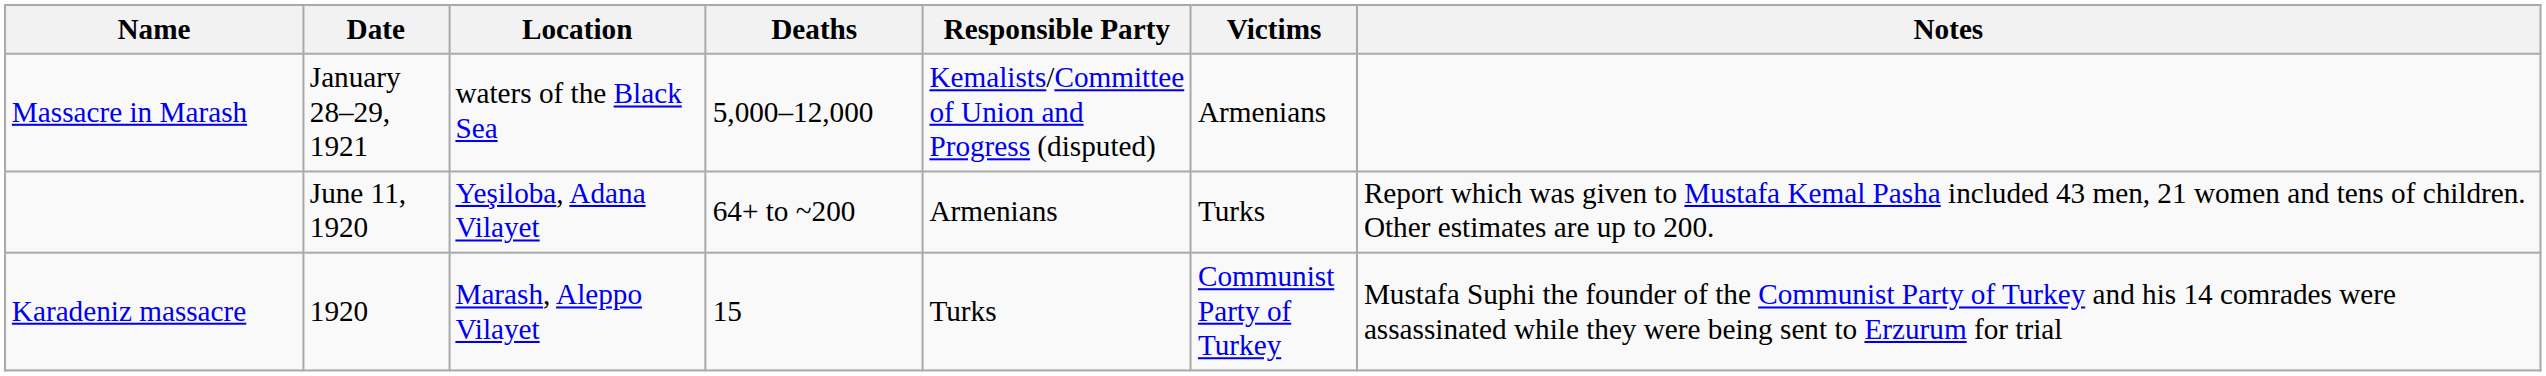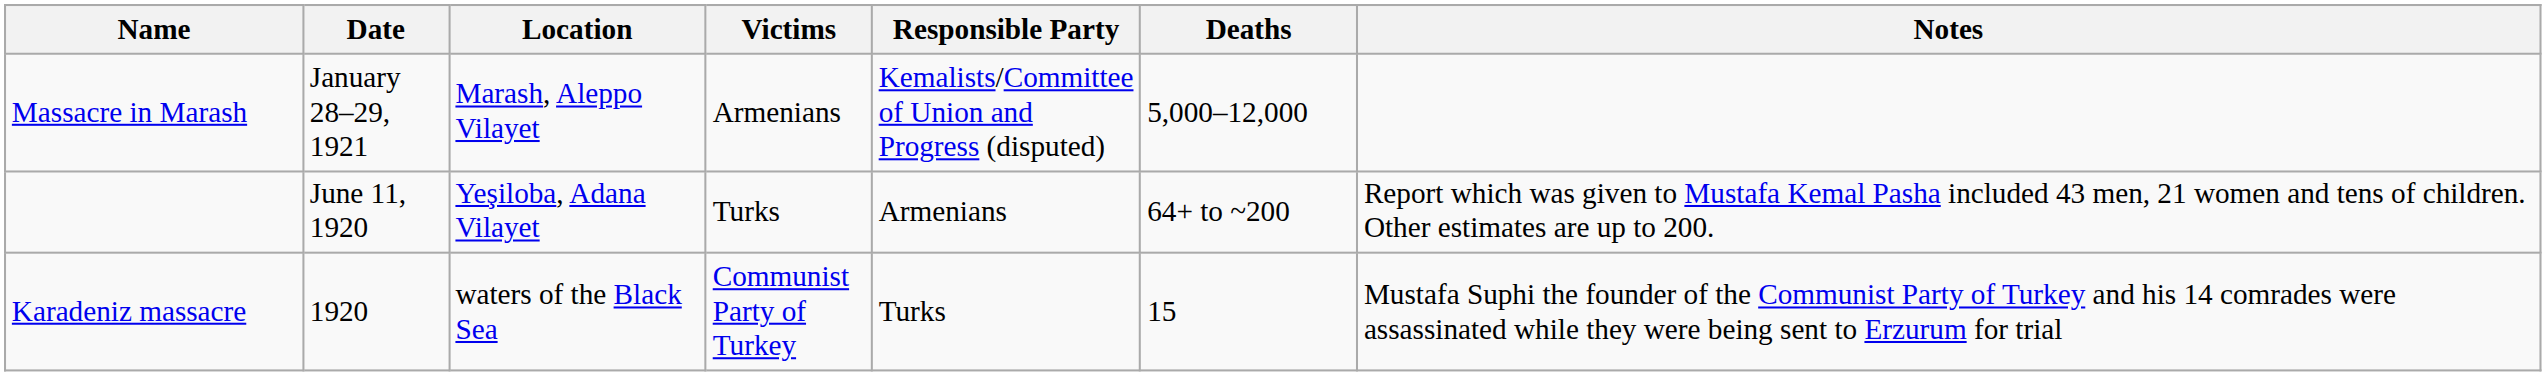columns swapped: Deaths <-> Victims
Massacre in Marash | Location: waters of the Black Sea -> Marash, Aleppo Vilayet
Karadeniz massacre | Location: Marash, Aleppo Vilayet -> waters of the Black Sea
